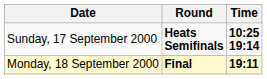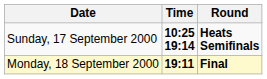columns swapped: Time <-> Round
